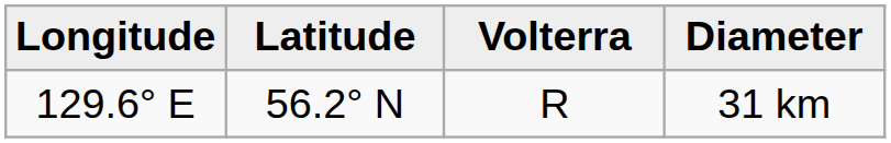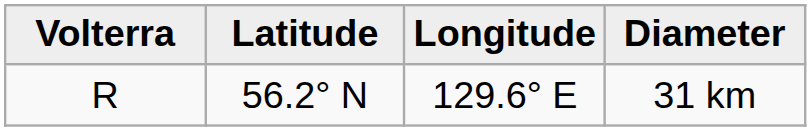columns swapped: Volterra <-> Longitude
